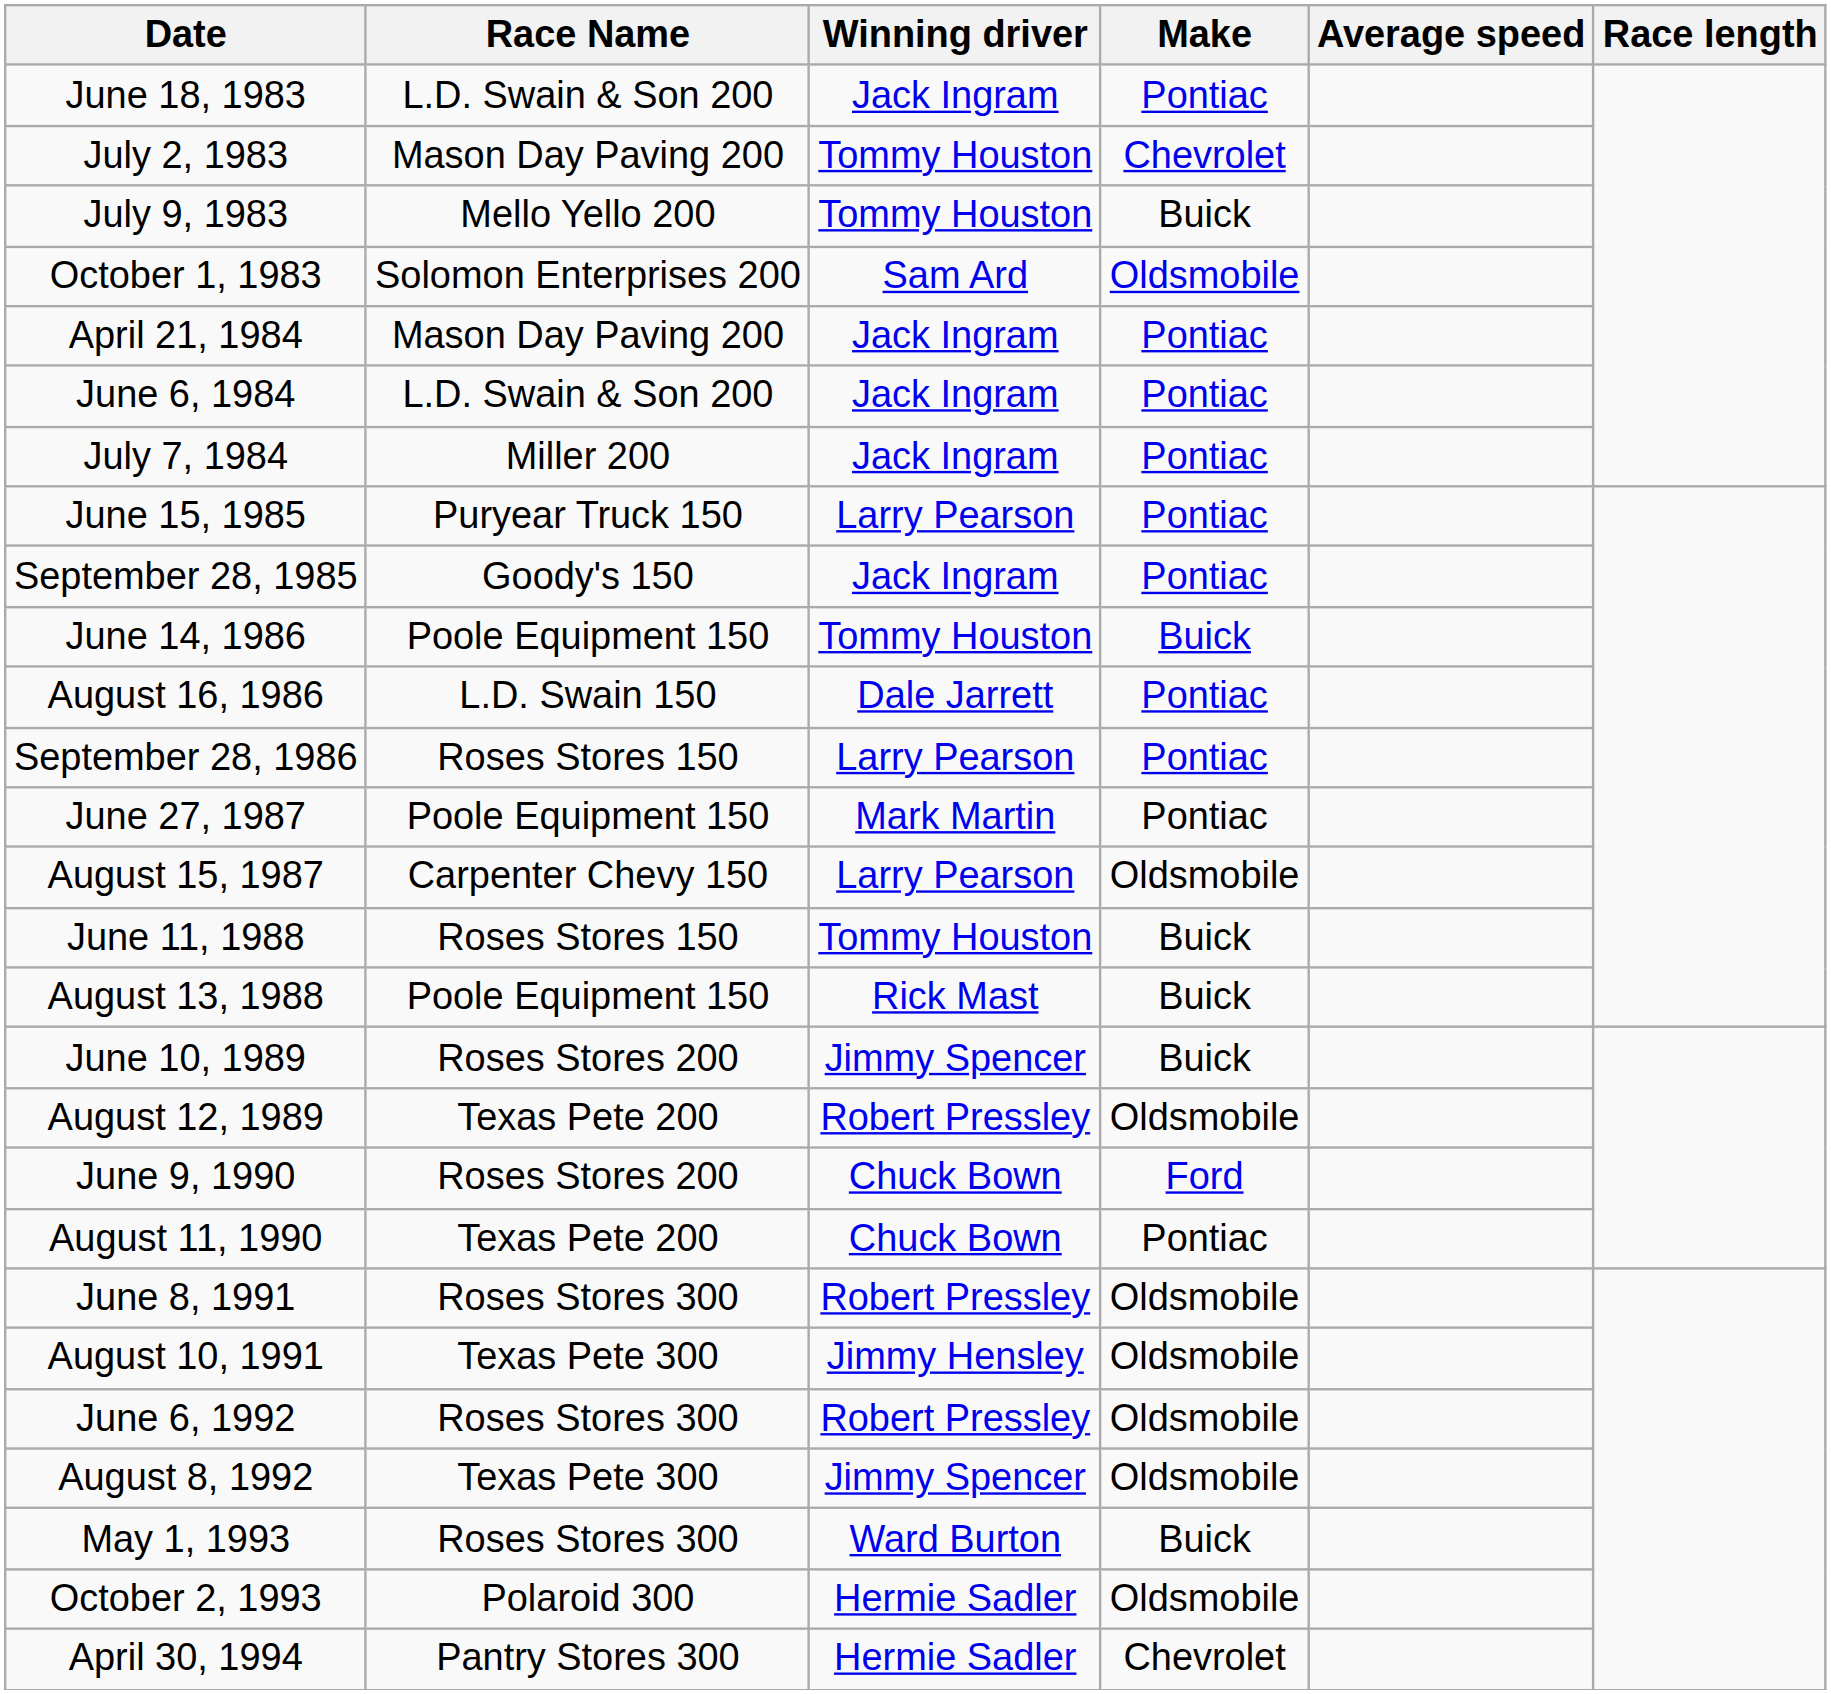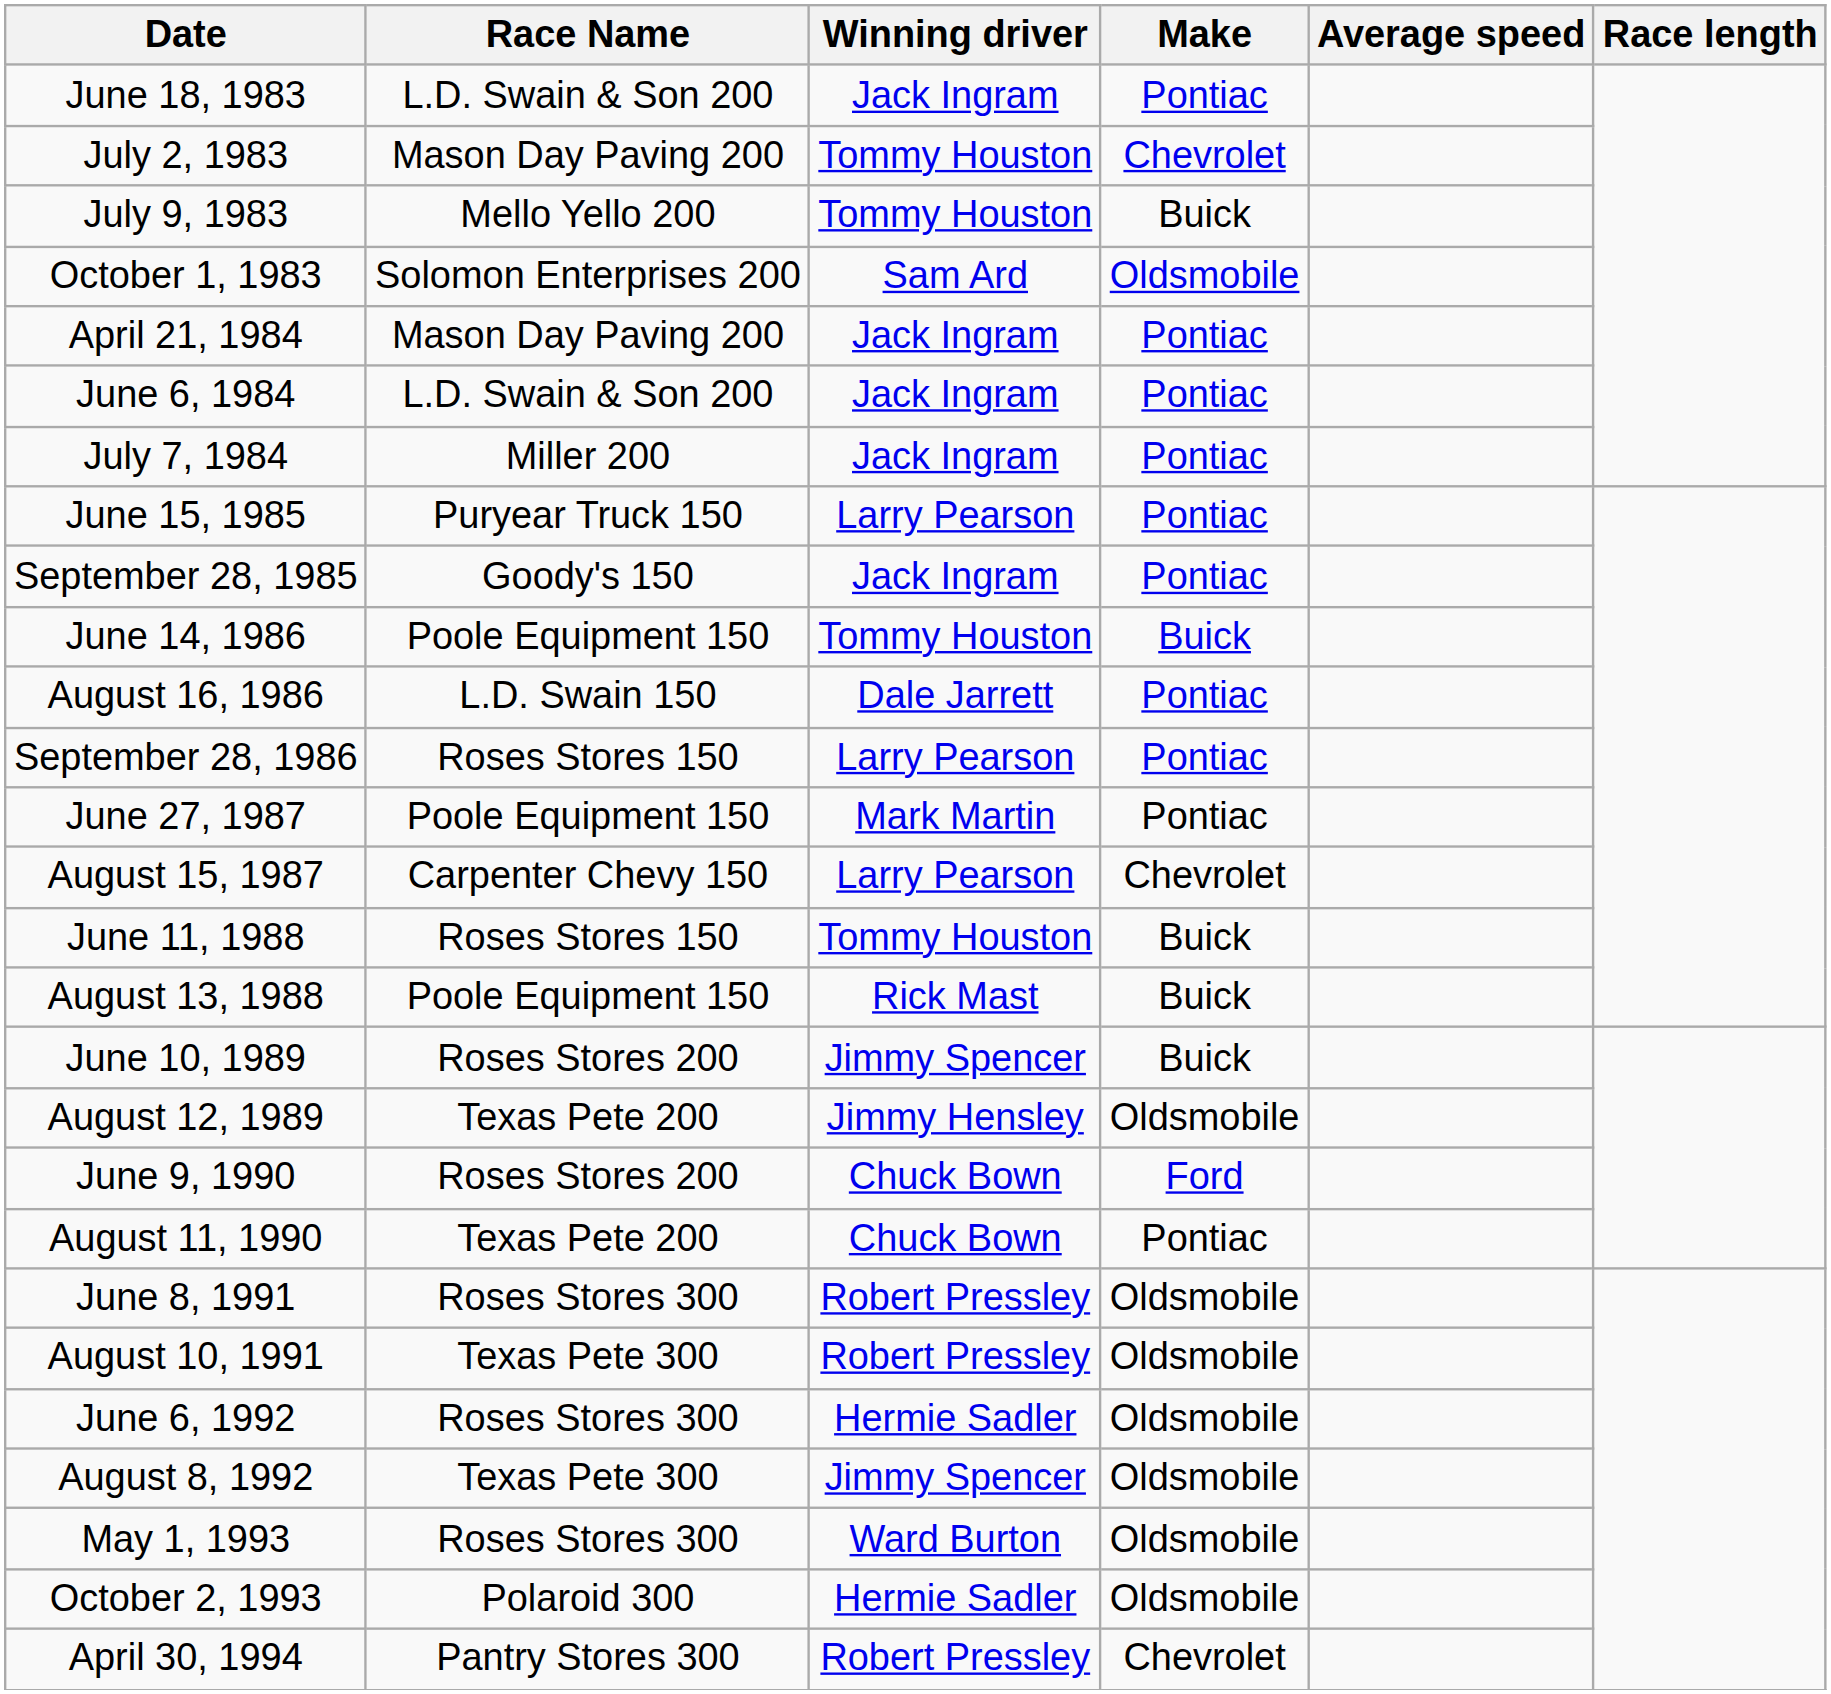August 15, 1987 | Make: Oldsmobile -> Chevrolet
August 12, 1989 | Winning driver: Robert Pressley -> Jimmy Hensley
August 10, 1991 | Winning driver: Jimmy Hensley -> Robert Pressley
June 6, 1992 | Winning driver: Robert Pressley -> Hermie Sadler
May 1, 1993 | Make: Buick -> Oldsmobile
April 30, 1994 | Winning driver: Hermie Sadler -> Robert Pressley
